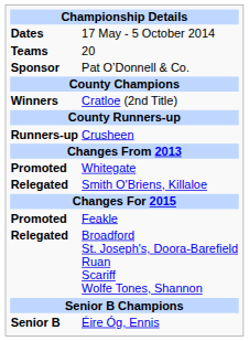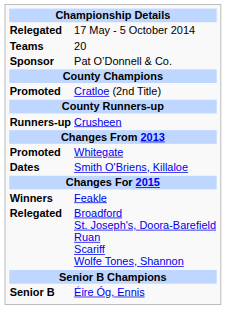17 May - 5 October 2014 | column 1: Dates -> Relegated
Cratloe (2nd Title) | column 1: Winners -> Promoted
Smith O'Briens, Killaloe | column 1: Relegated -> Dates
Feakle | column 1: Promoted -> Winners
